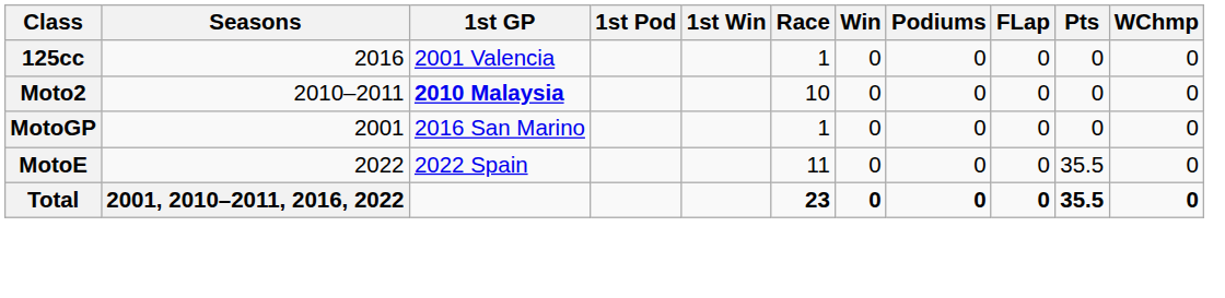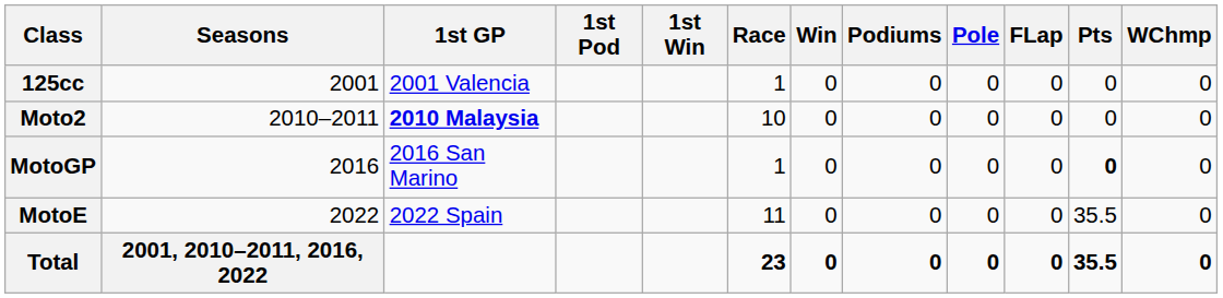+ column: Pole | 0 | 0 | 0 | 0 | 0
125cc | Seasons: 2016 -> 2001
MotoGP | Seasons: 2001 -> 2016
MotoGP | Pts: normal -> bold
